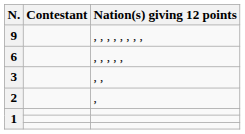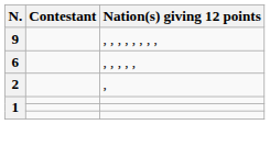- row: 3 | , ,
